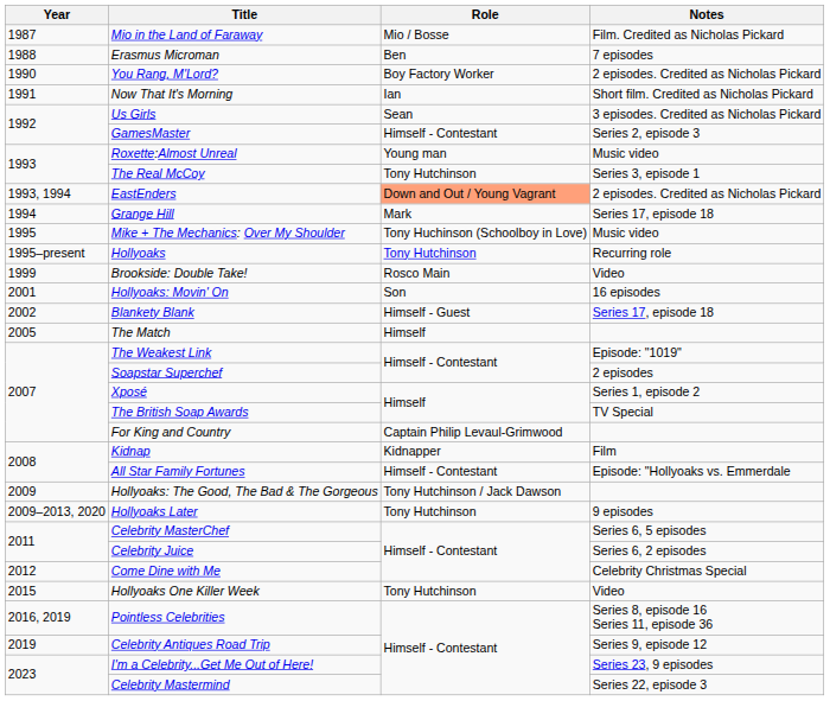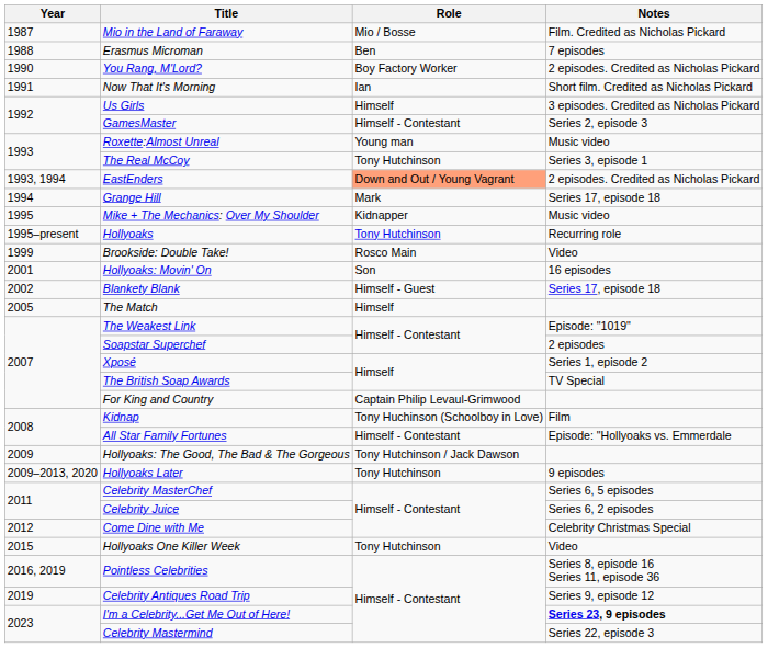Us Girls | Role: Sean -> Himself
Mike + The Mechanics: Over My Shoulder | Role: Tony Huchinson (Schoolboy in Love) -> Kidnapper
Kidnap | Role: Kidnapper -> Tony Huchinson (Schoolboy in Love)
I'm a Celebrity...Get Me Out of Here! | Notes: normal -> bold
